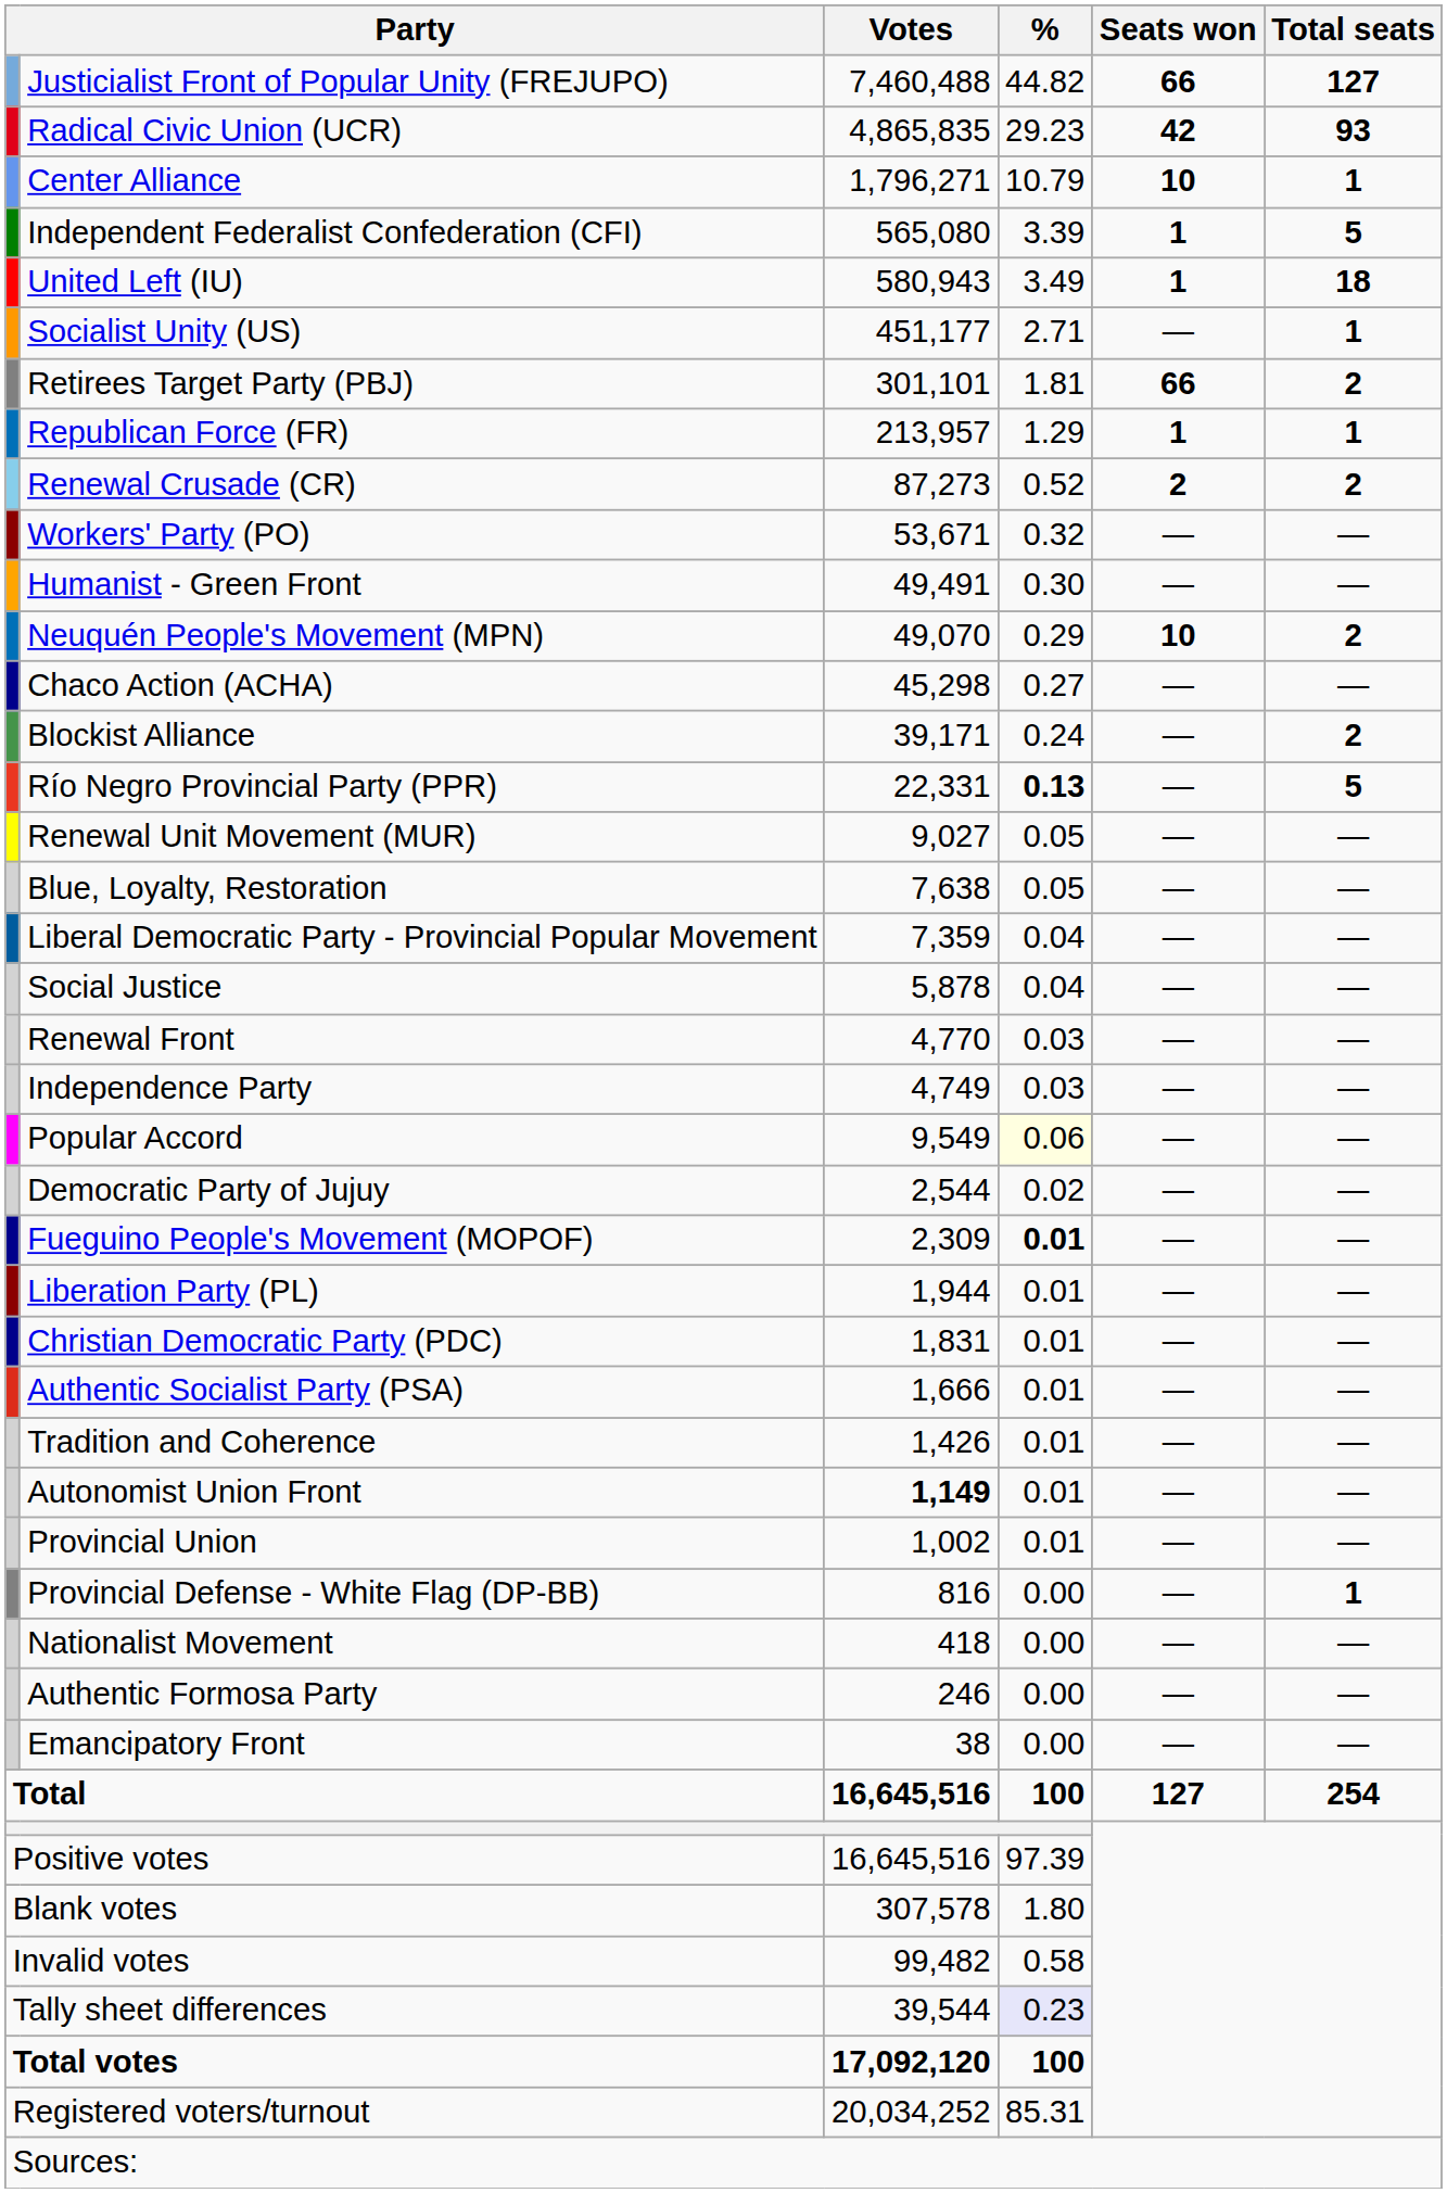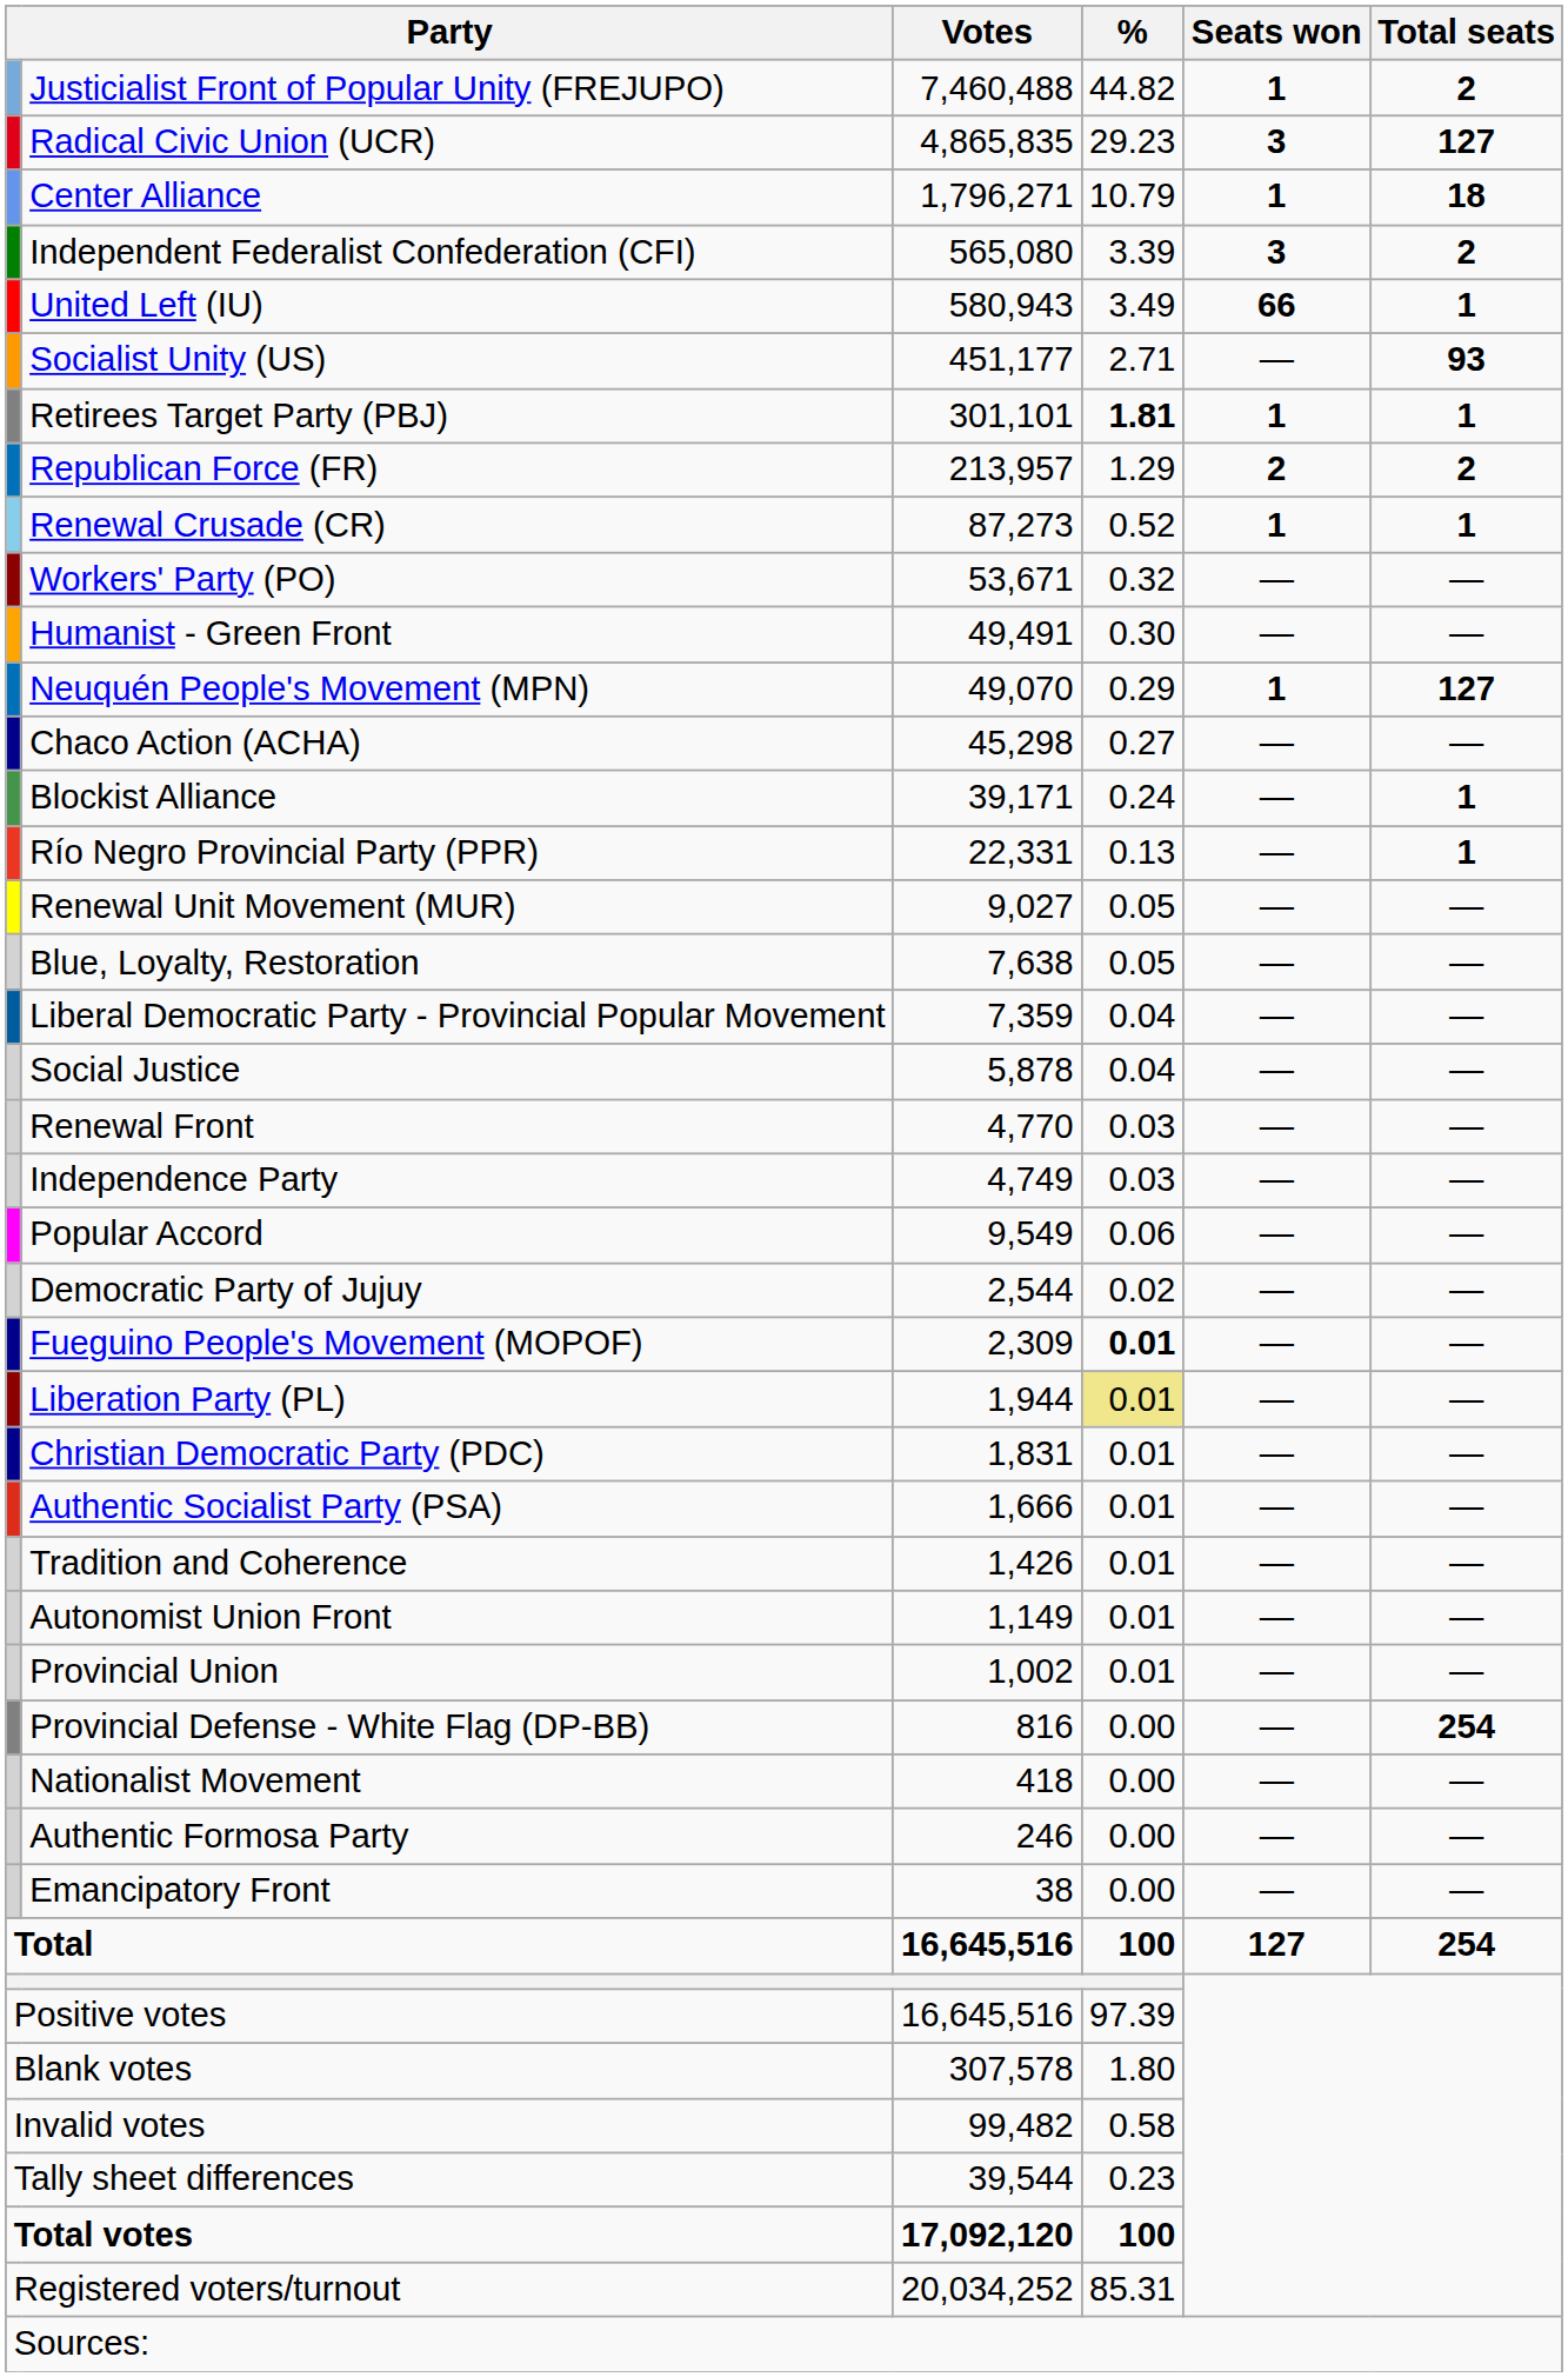Justicialist Front of Popular Unity (FREJUPO) | Seats won: 66 -> 1
Justicialist Front of Popular Unity (FREJUPO) | Total seats: 127 -> 2
Radical Civic Union (UCR) | Seats won: 42 -> 3
Radical Civic Union (UCR) | Total seats: 93 -> 127
Center Alliance | Seats won: 10 -> 1
Center Alliance | Total seats: 1 -> 18
Independent Federalist Confederation (CFI) | Seats won: 1 -> 3
Independent Federalist Confederation (CFI) | Total seats: 5 -> 2
United Left (IU) | Seats won: 1 -> 66
United Left (IU) | Total seats: 18 -> 1
Socialist Unity (US) | Total seats: 1 -> 93
Retirees Target Party (PBJ) | %: normal -> bold
Retirees Target Party (PBJ) | Seats won: 66 -> 1
Retirees Target Party (PBJ) | Total seats: 2 -> 1
Republican Force (FR) | Seats won: 1 -> 2
Republican Force (FR) | Total seats: 1 -> 2
Renewal Crusade (CR) | Seats won: 2 -> 1
Renewal Crusade (CR) | Total seats: 2 -> 1
Neuquén People's Movement (MPN) | Seats won: 10 -> 1
Neuquén People's Movement (MPN) | Total seats: 2 -> 127
Blockist Alliance | Total seats: 2 -> 1
Río Negro Provincial Party (PPR) | %: bold -> normal
Río Negro Provincial Party (PPR) | Total seats: 5 -> 1
Popular Accord | %: lightyellow background -> no background
Liberation Party (PL) | %: no background -> khaki background
Autonomist Union Front | Votes: bold -> normal
Provincial Defense - White Flag (DP-BB) | Total seats: 1 -> 254
Tally sheet differences | %: lavender background -> no background
